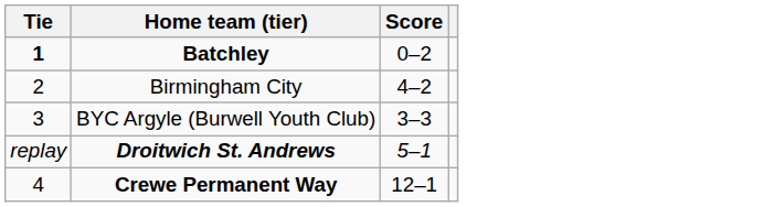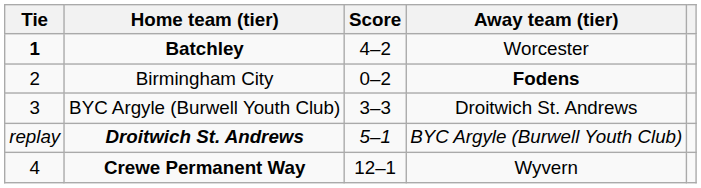+ column: Away team (tier) | Worcester | Fodens | Droitwich St. Andrews | BYC Argyle (Burwell Youth Club) | Wyvern
Batchley | Score: 0–2 -> 4–2
Birmingham City | Score: 4–2 -> 0–2
